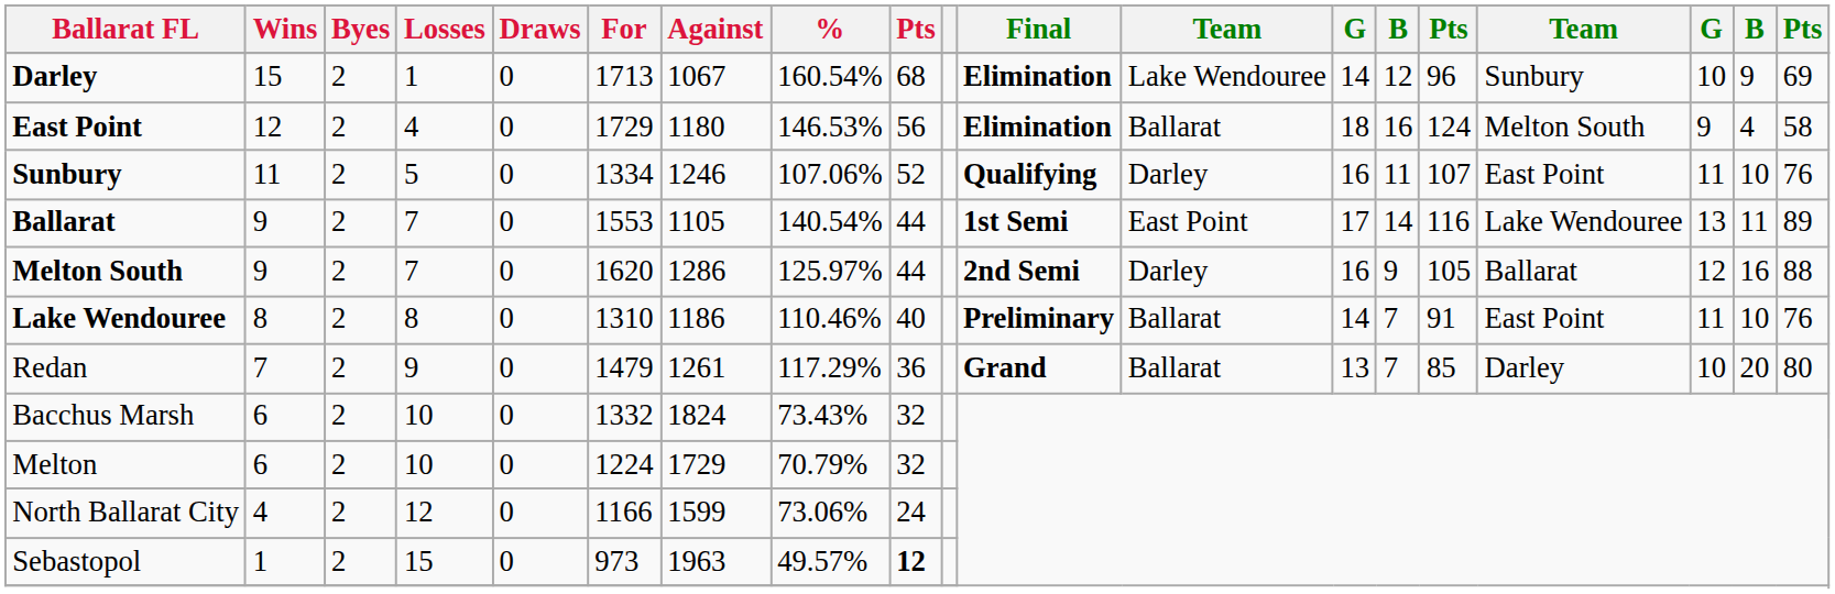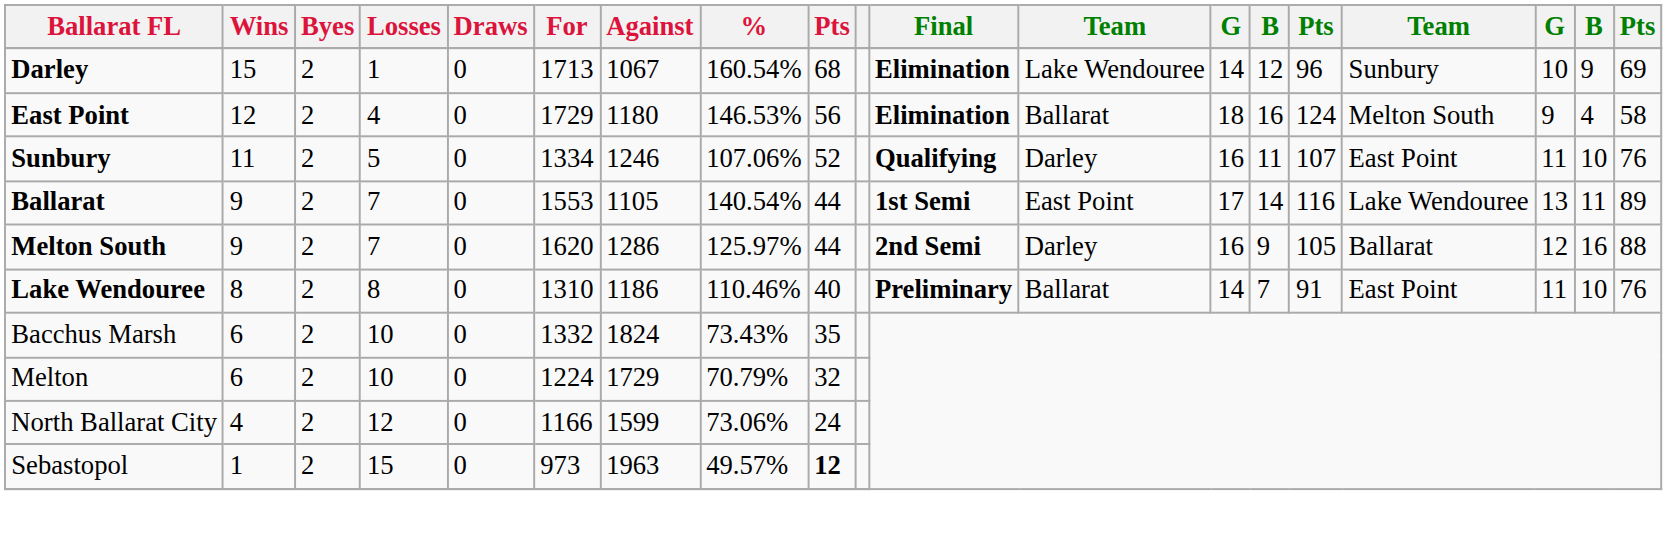- row: Redan | 7 | 2 | 9 | 0 | 1479 | 1261 | 117.29% | 36 | Grand | Ballarat | 13 | 7 | 85 | Darley | 10 | 20 | 80
Bacchus Marsh | column 9: 32 -> 35
